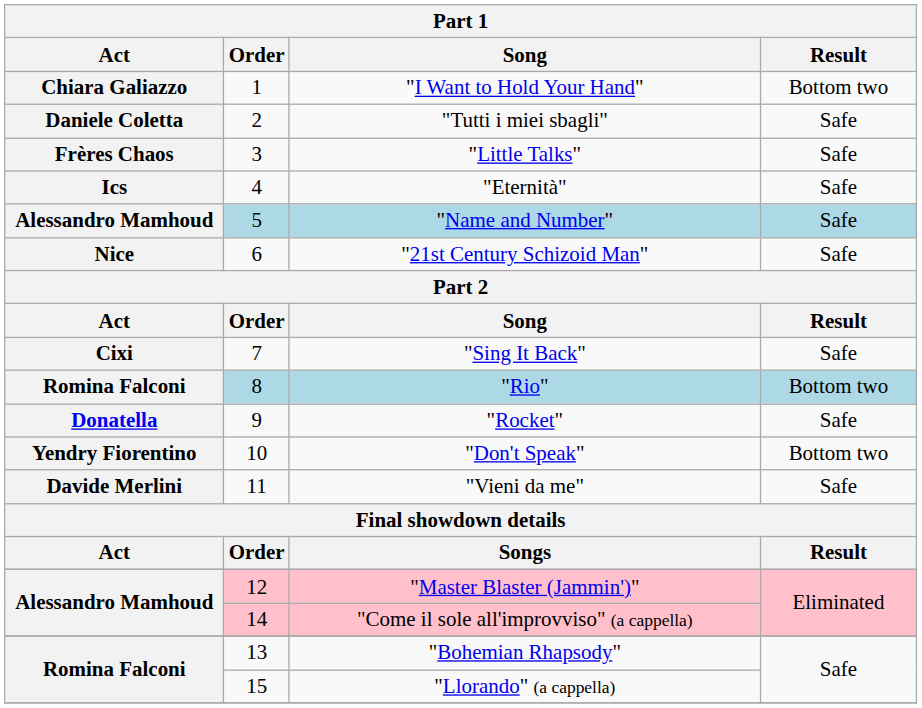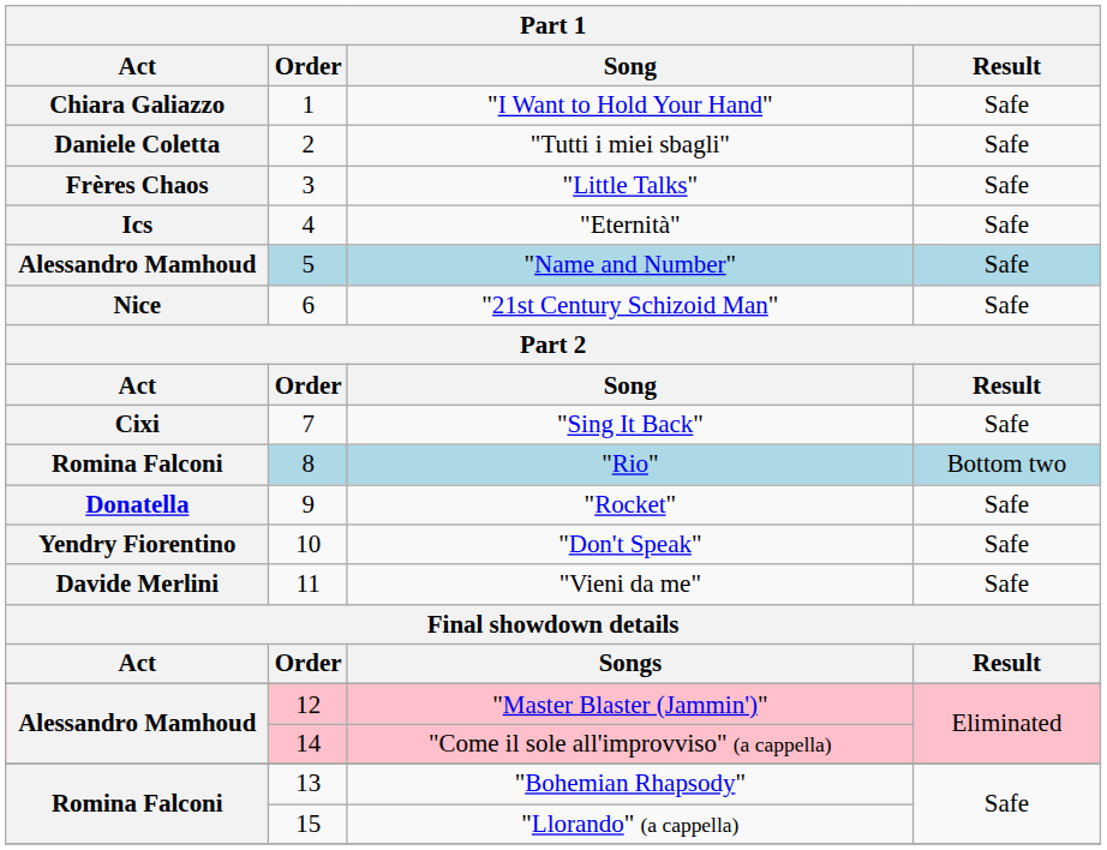"I Want to Hold Your Hand" | Result: Bottom two -> Safe
"Don't Speak" | Result: Bottom two -> Safe
